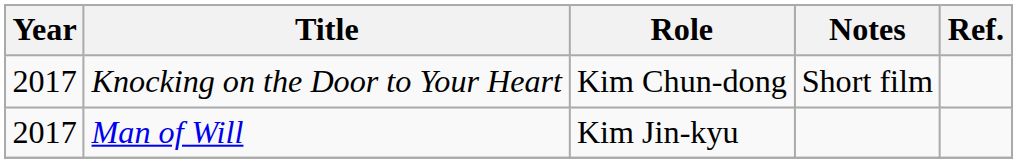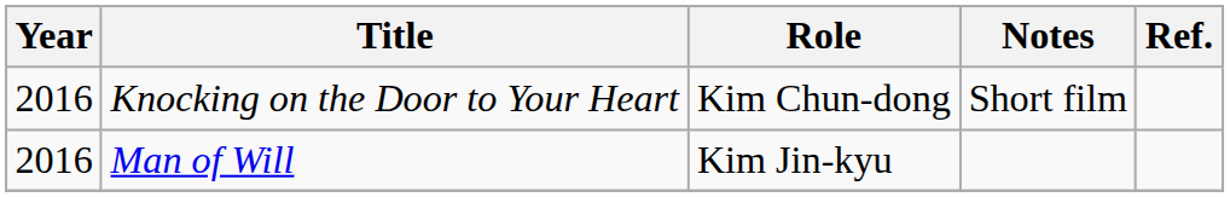Knocking on the Door to Your Heart | Year: 2017 -> 2016
Man of Will | Year: 2017 -> 2016
